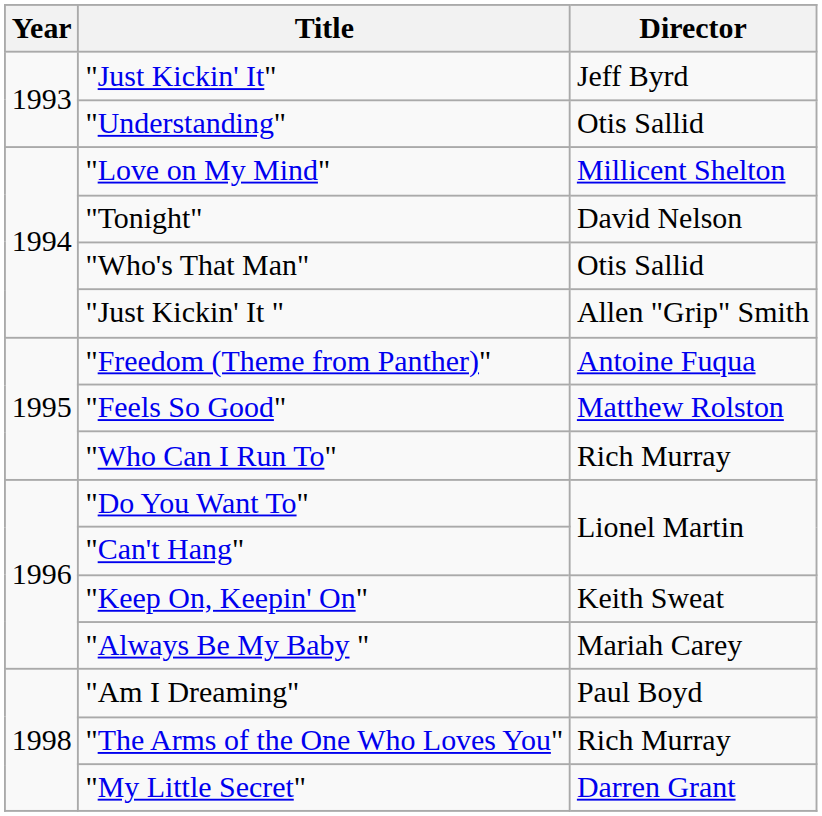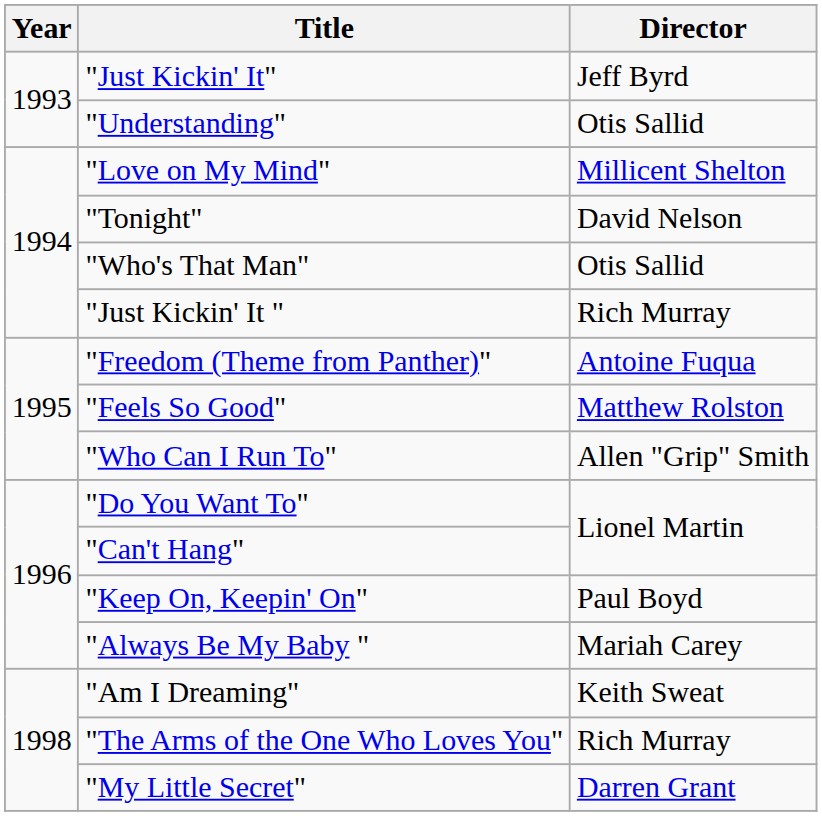"Just Kickin' It " | Director: Allen "Grip" Smith -> Rich Murray
"Who Can I Run To" | Director: Rich Murray -> Allen "Grip" Smith
"Keep On, Keepin' On" | Director: Keith Sweat -> Paul Boyd
"Am I Dreaming" | Director: Paul Boyd -> Keith Sweat
